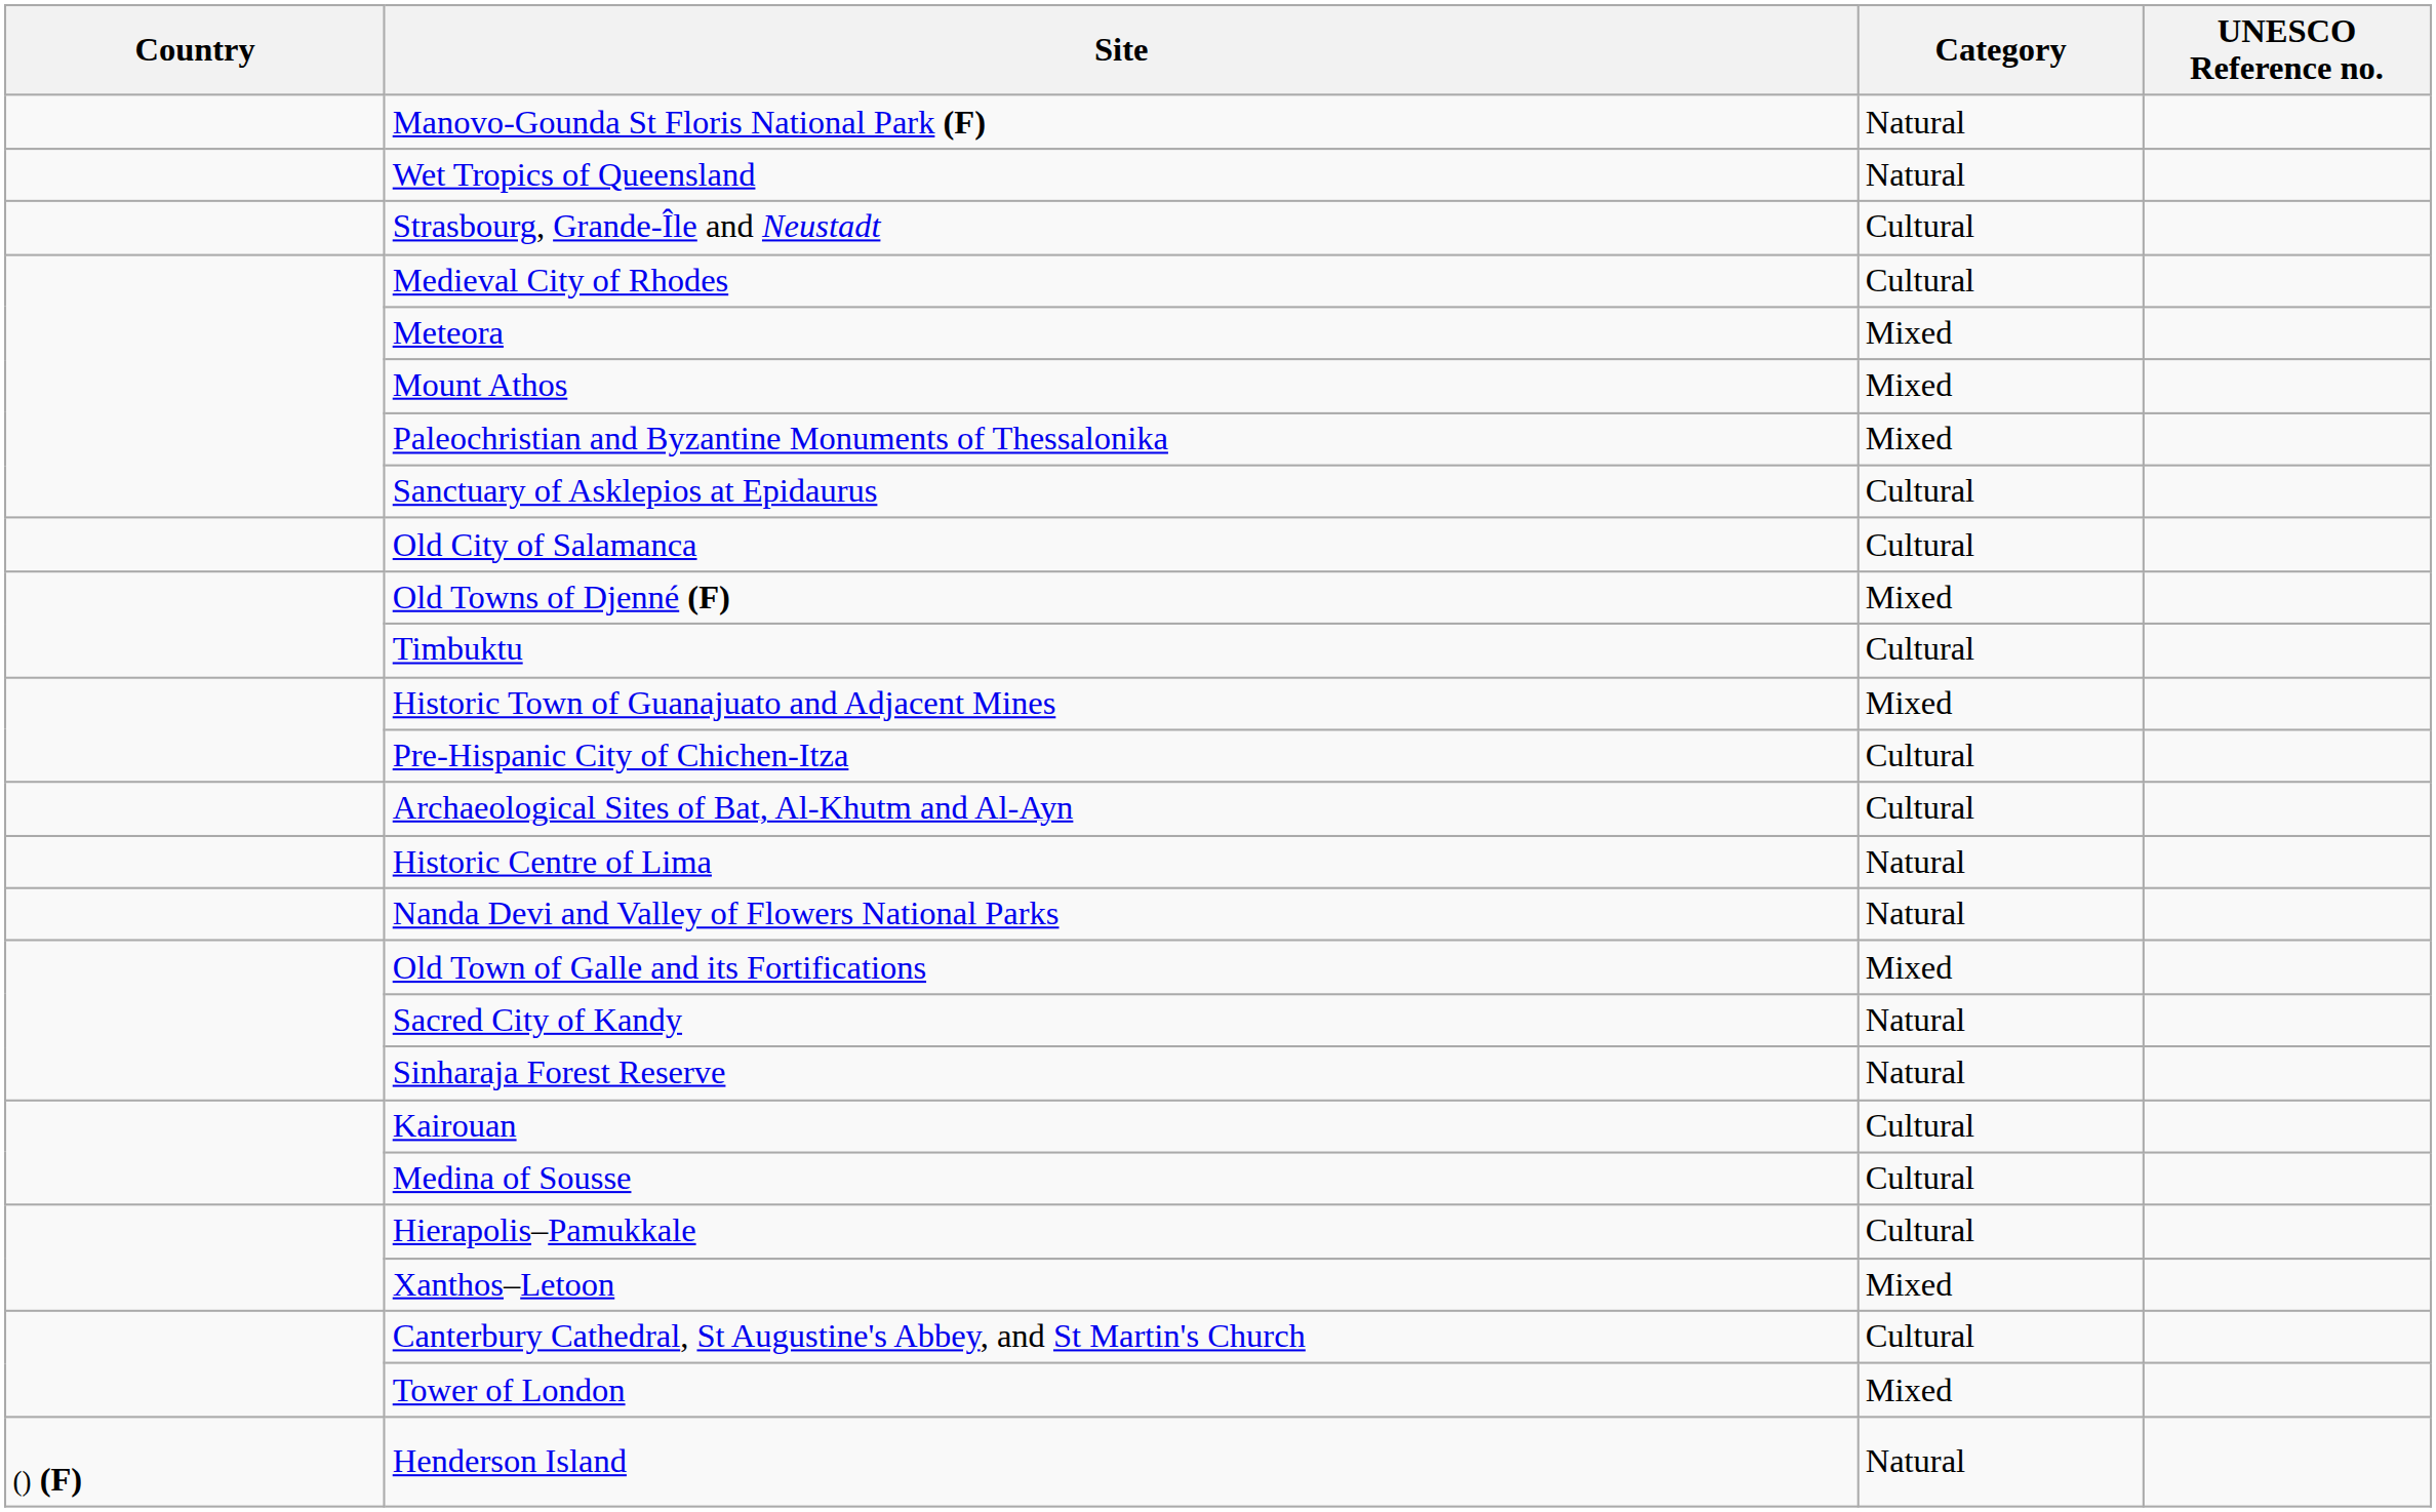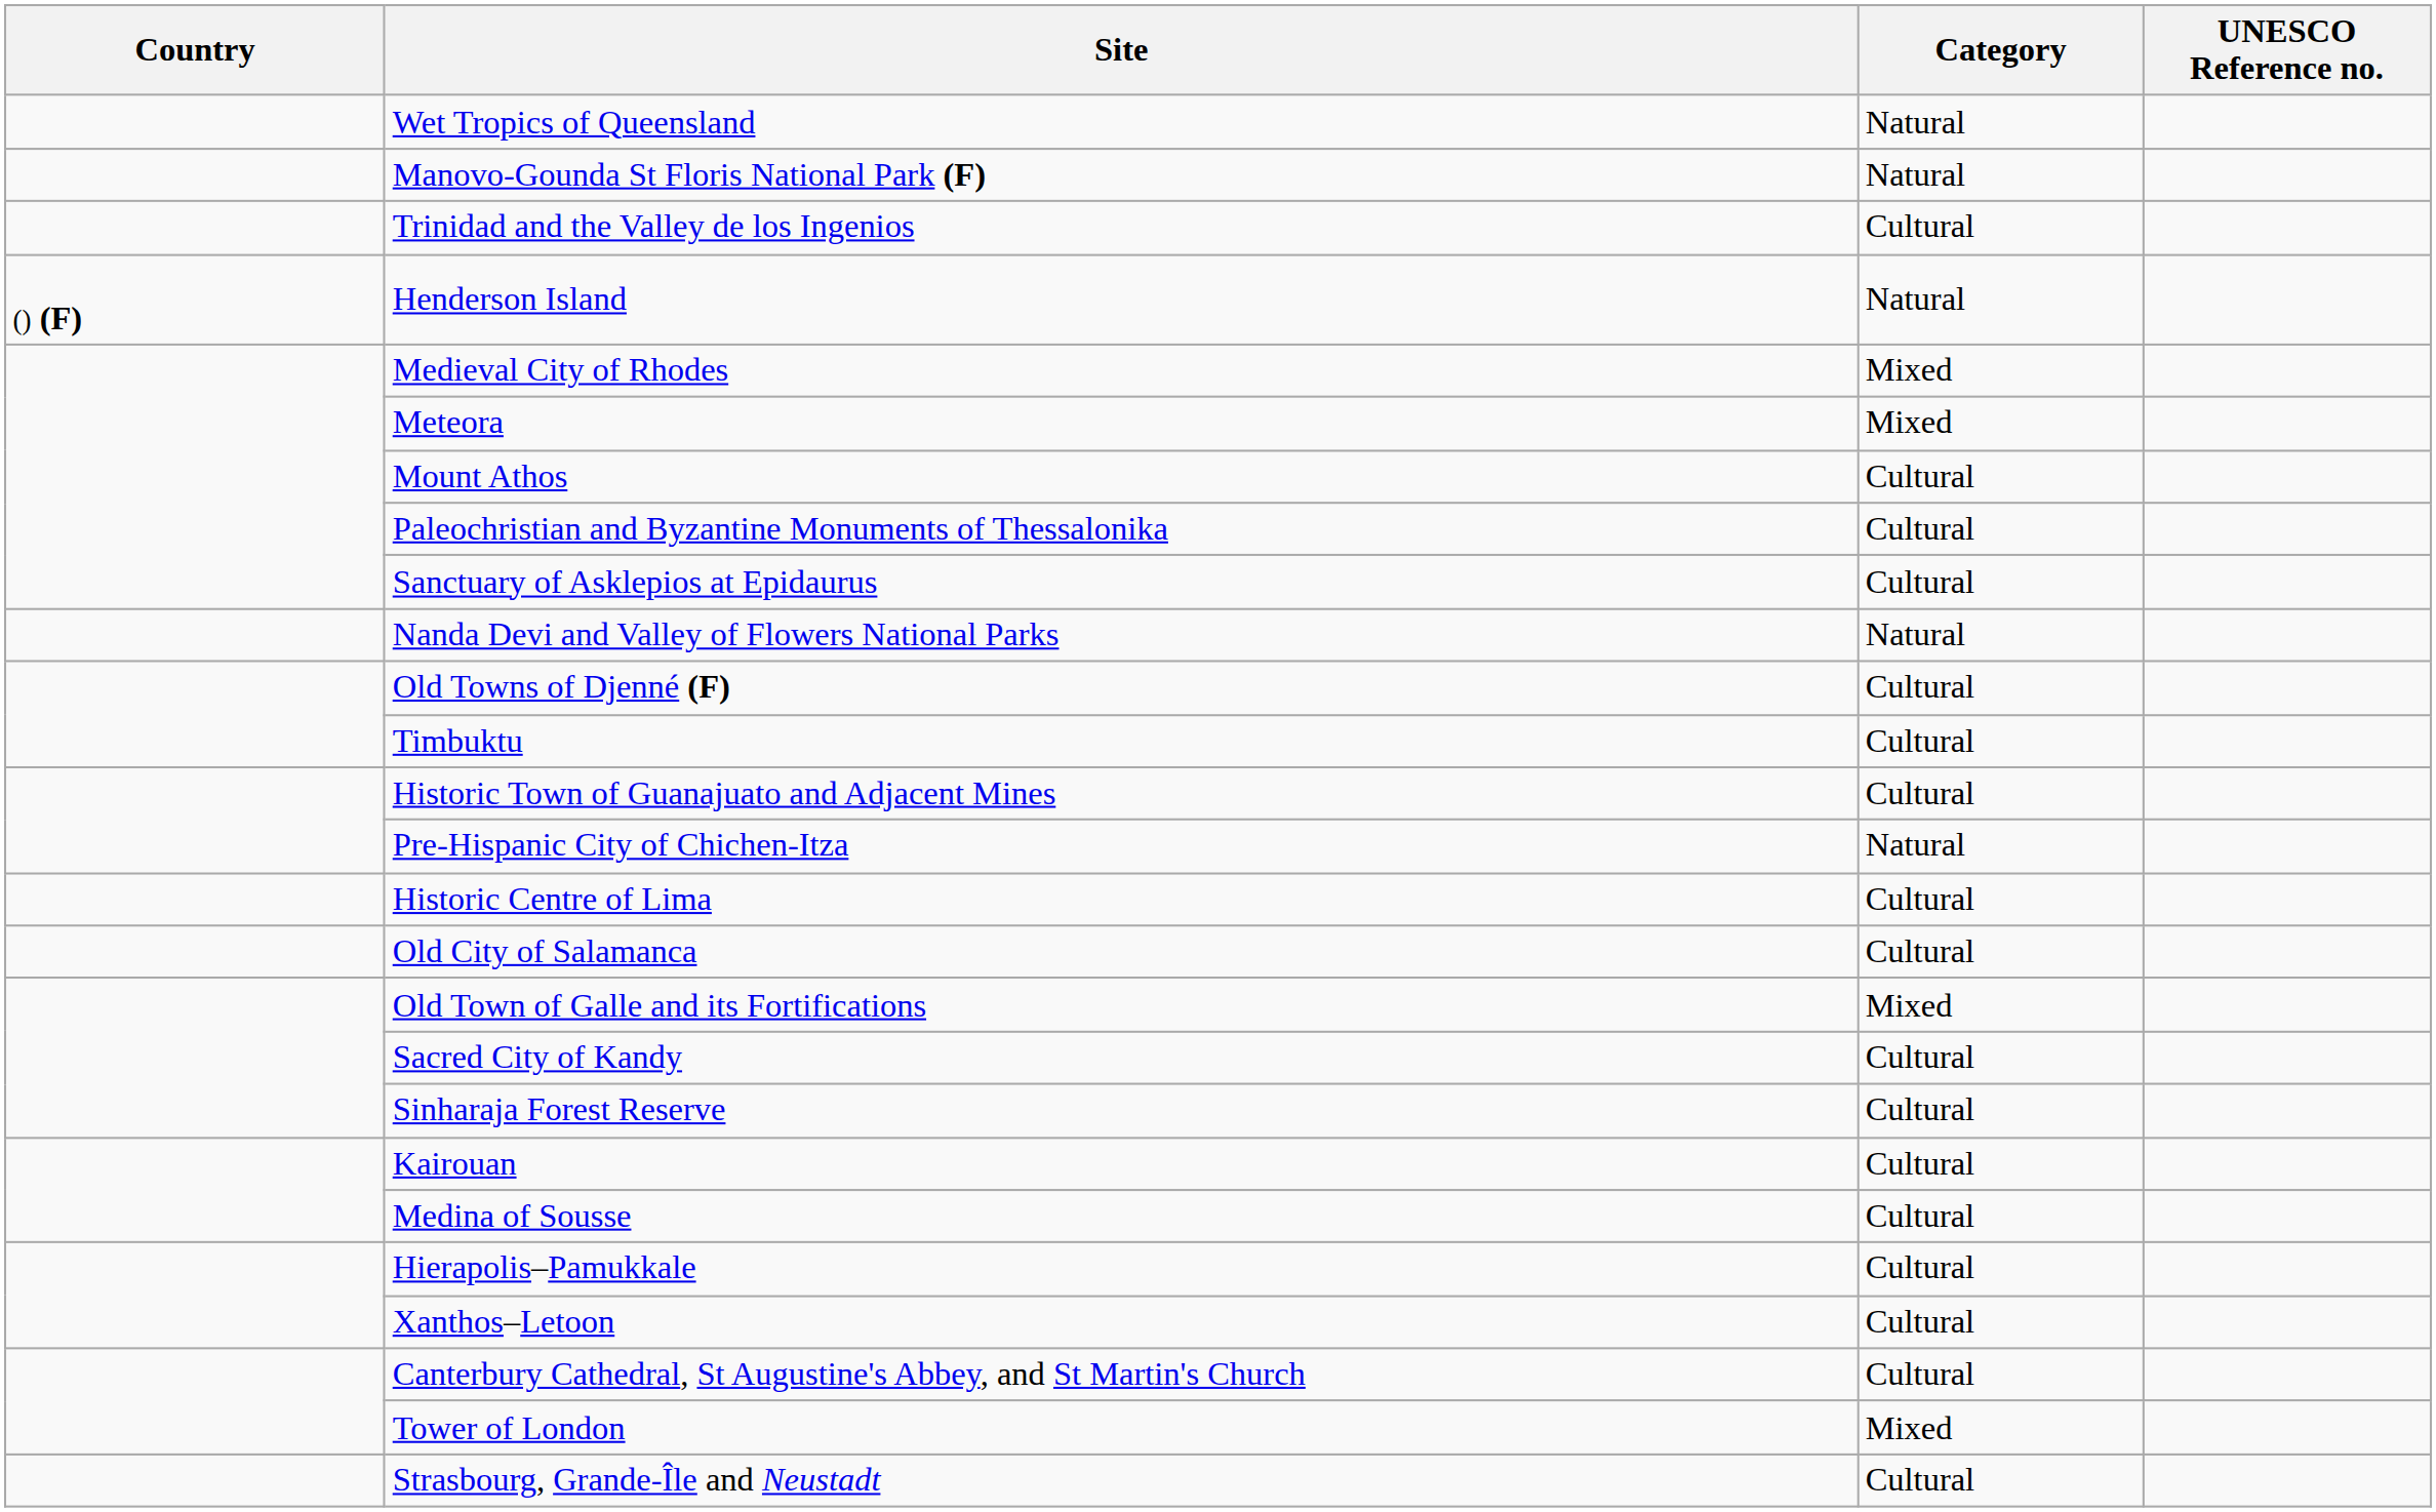rows swapped: Wet Tropics of Queensland <-> Manovo-Gounda St Floris National Park (F)
+ row: Trinidad and the Valley de los Ingenios | Cultural
rows swapped: Strasbourg, Grande-Île and Neustadt <-> Henderson Island
Medieval City of Rhodes | Category: Cultural -> Mixed
Mount Athos | Category: Mixed -> Cultural
Paleochristian and Byzantine Monuments of Thessalonika | Category: Mixed -> Cultural
rows swapped: Nanda Devi and Valley of Flowers National Parks <-> Old City of Salamanca
Old Towns of Djenné (F) | Category: Mixed -> Cultural
Historic Town of Guanajuato and Adjacent Mines | Category: Mixed -> Cultural
Pre-Hispanic City of Chichen-Itza | Category: Cultural -> Natural
- row: Archaeological Sites of Bat, Al-Khutm and Al-Ayn | Cultural
Historic Centre of Lima | Category: Natural -> Cultural
Sacred City of Kandy | Category: Natural -> Cultural
Sinharaja Forest Reserve | Category: Natural -> Cultural
Xanthos–Letoon | Category: Mixed -> Cultural
